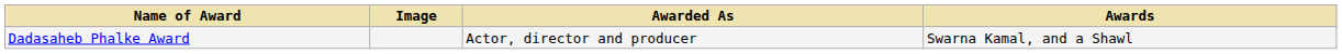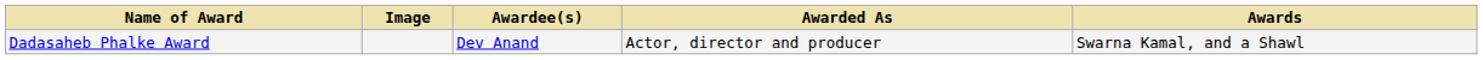+ column: Awardee(s) | Dev Anand
